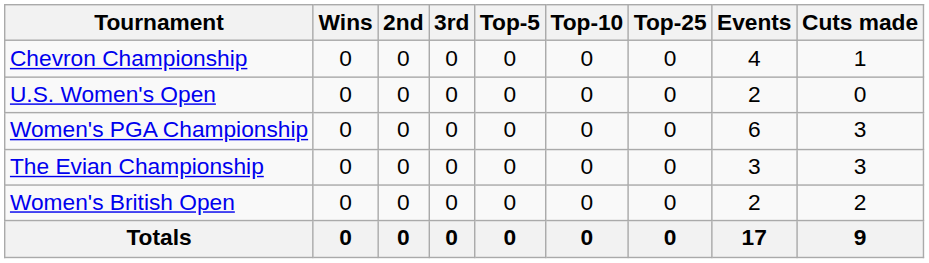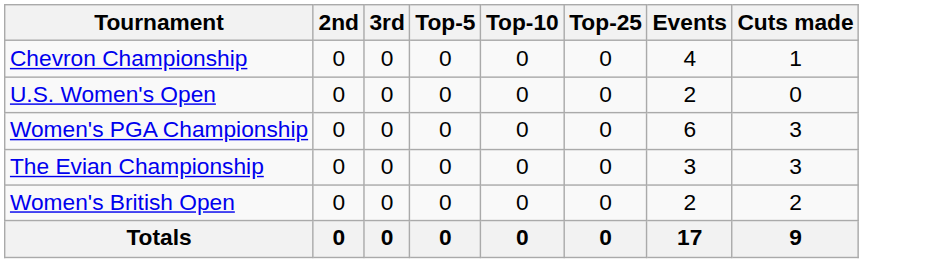- column: Wins | 0 | 0 | 0 | 0 | 0 | 0
